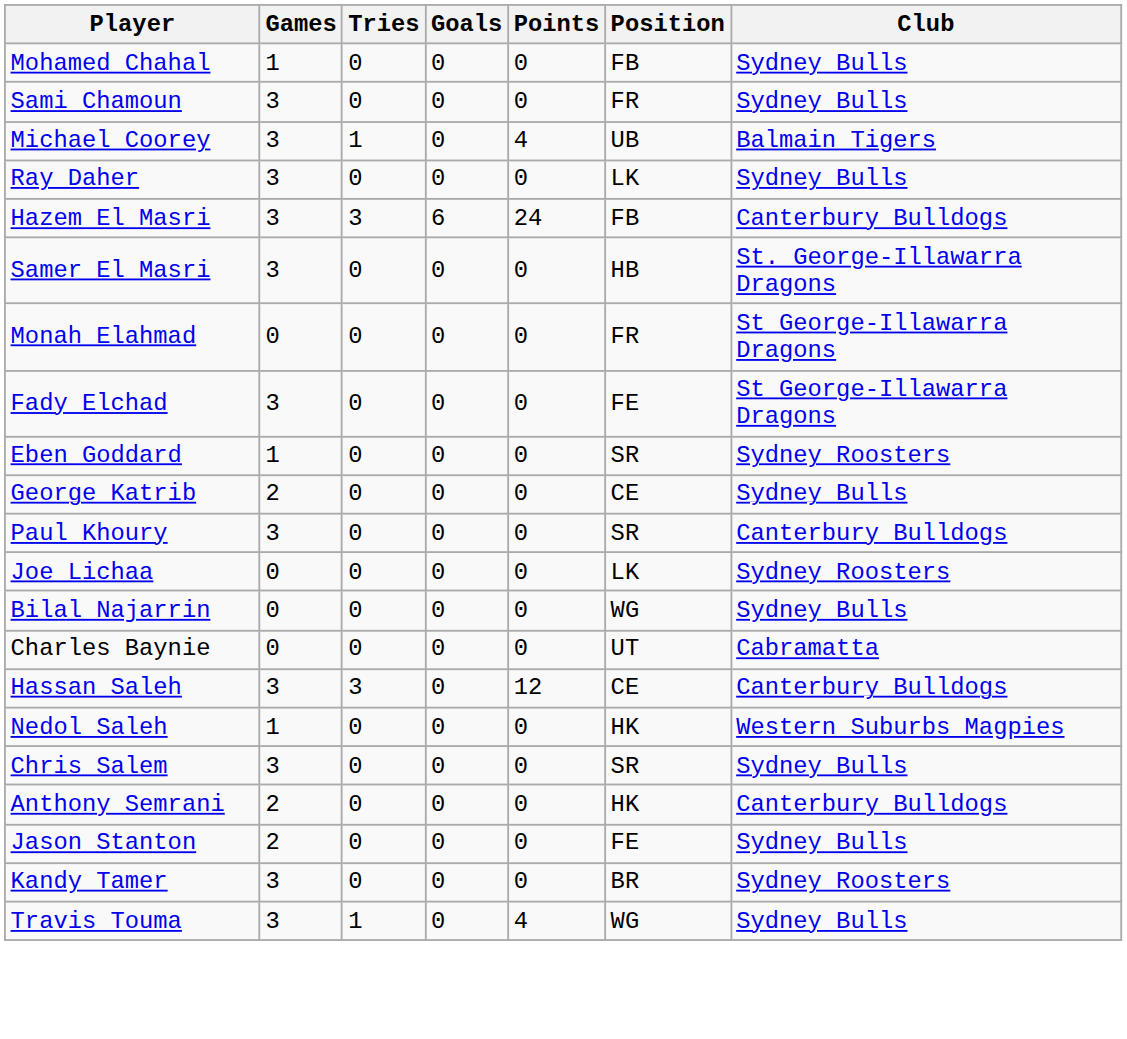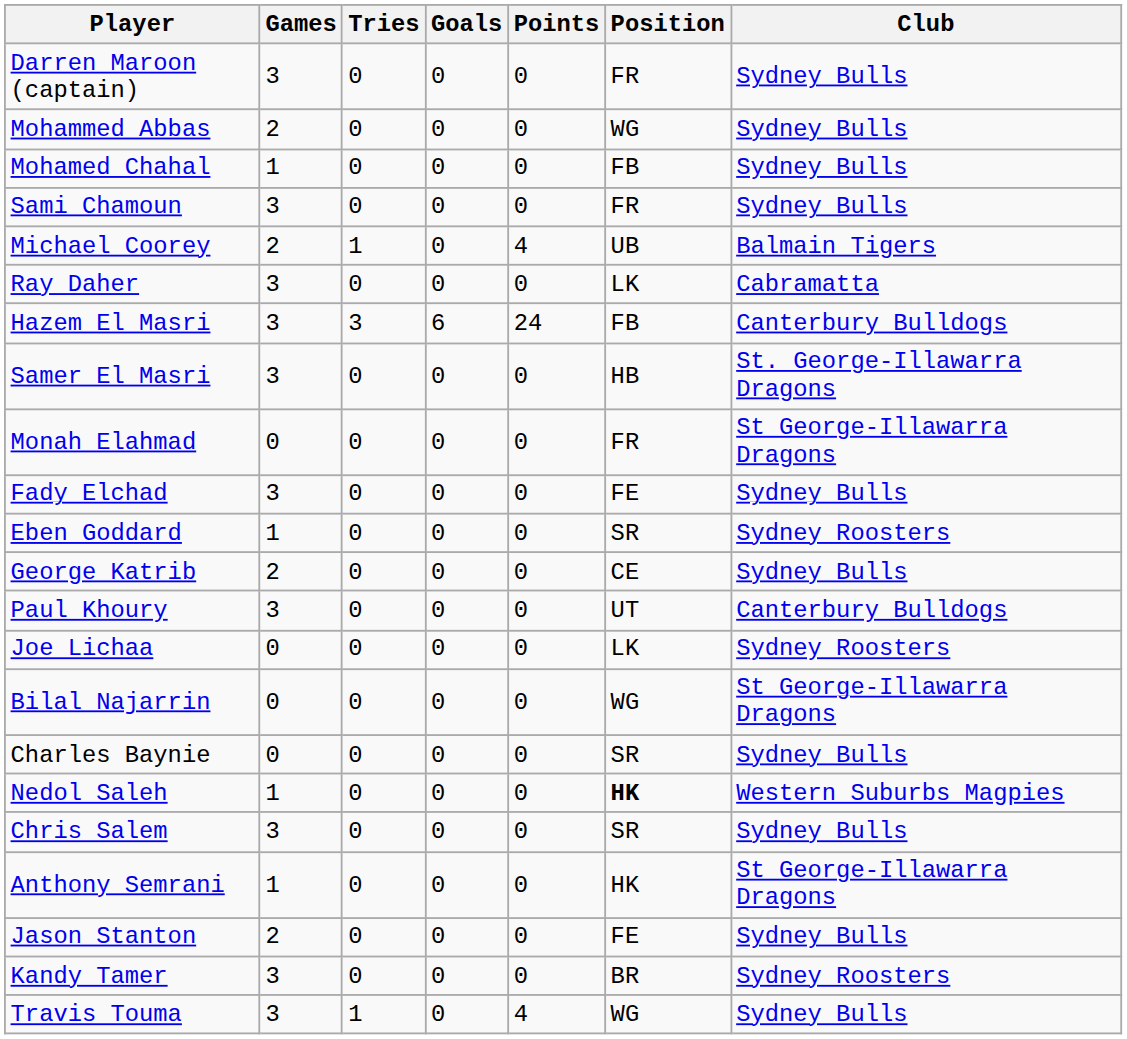+ row: Darren Maroon (captain) | 3 | 0 | 0 | 0 | FR | Sydney Bulls
+ row: Mohammed Abbas | 2 | 0 | 0 | 0 | WG | Sydney Bulls
Michael Coorey | Games: 3 -> 2
Ray Daher | Club: Sydney Bulls -> Cabramatta
Fady Elchad | Club: St George-Illawarra Dragons -> Sydney Bulls
Paul Khoury | Position: SR -> UT
Bilal Najarrin | Club: Sydney Bulls -> St George-Illawarra Dragons
Charles Baynie | Position: UT -> SR
Charles Baynie | Club: Cabramatta -> Sydney Bulls
- row: Hassan Saleh | 3 | 3 | 0 | 12 | CE | Canterbury Bulldogs
Nedol Saleh | Position: normal -> bold
Anthony Semrani | Games: 2 -> 1
Anthony Semrani | Club: Canterbury Bulldogs -> St George-Illawarra Dragons
